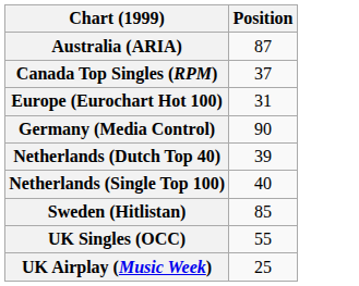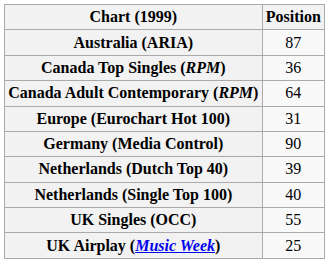Canada Top Singles (RPM) | Position: 37 -> 36
+ row: Canada Adult Contemporary (RPM) | 64
- row: Sweden (Hitlistan) | 85
